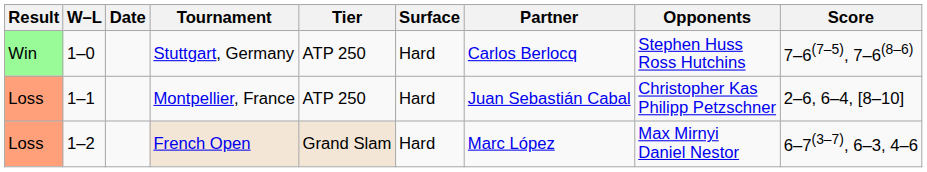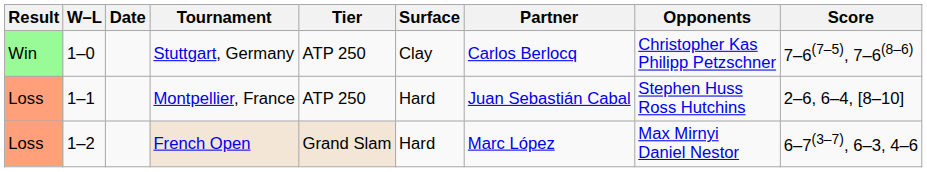Stuttgart, Germany | Surface: Hard -> Clay
Stuttgart, Germany | Opponents: Stephen Huss Ross Hutchins -> Christopher Kas Philipp Petzschner
Montpellier, France | Opponents: Christopher Kas Philipp Petzschner -> Stephen Huss Ross Hutchins
